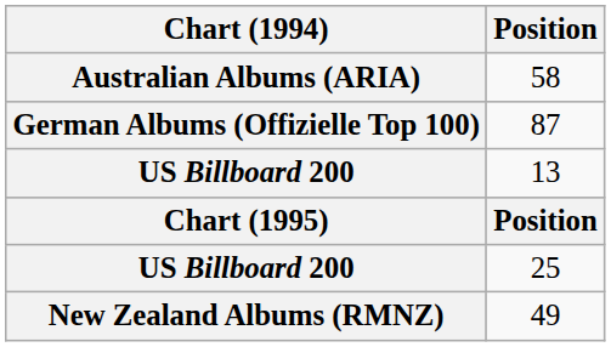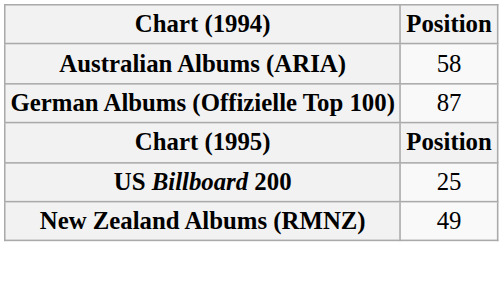- row: US Billboard 200 | 13
